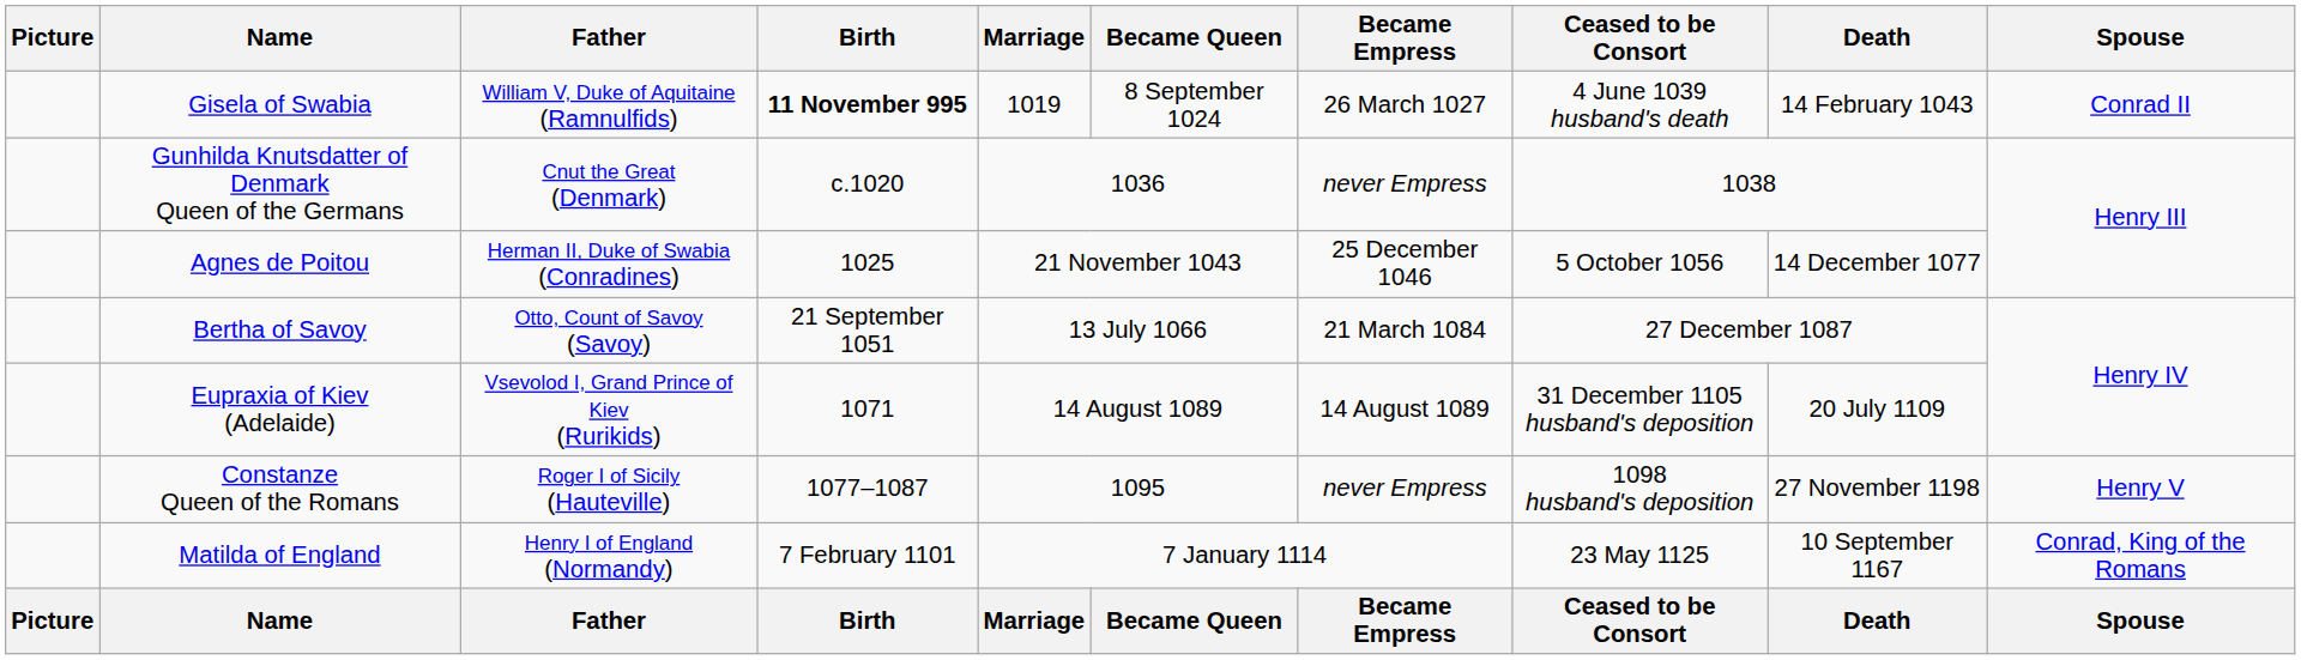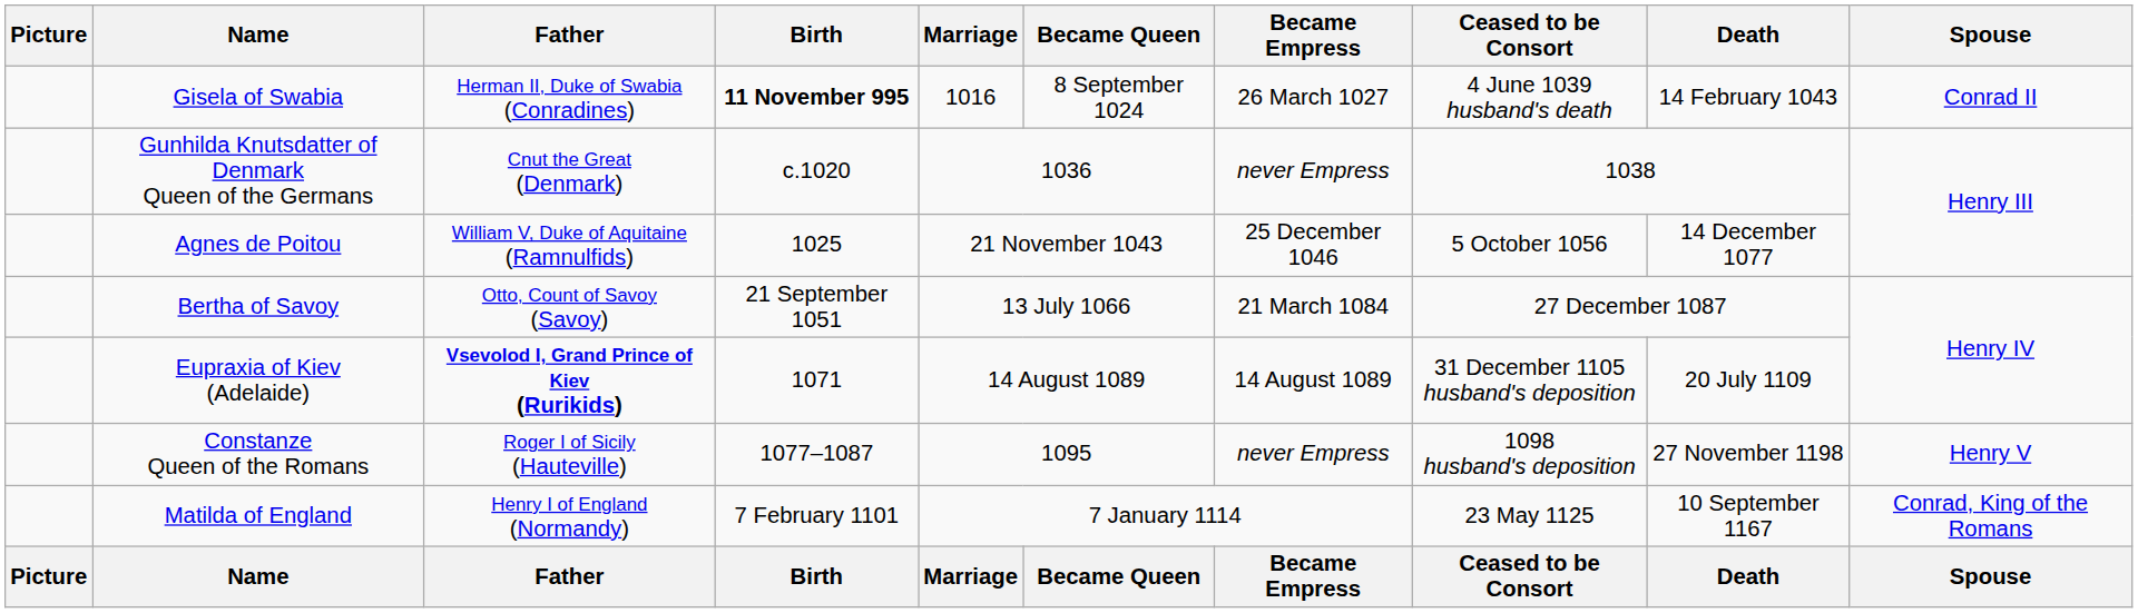Gisela of Swabia | Father: William V, Duke of Aquitaine (Ramnulfids) -> Herman II, Duke of Swabia (Conradines)
Gisela of Swabia | Marriage: 1019 -> 1016
Agnes de Poitou | Father: Herman II, Duke of Swabia (Conradines) -> William V, Duke of Aquitaine (Ramnulfids)
Eupraxia of Kiev (Adelaide) | Father: normal -> bold
